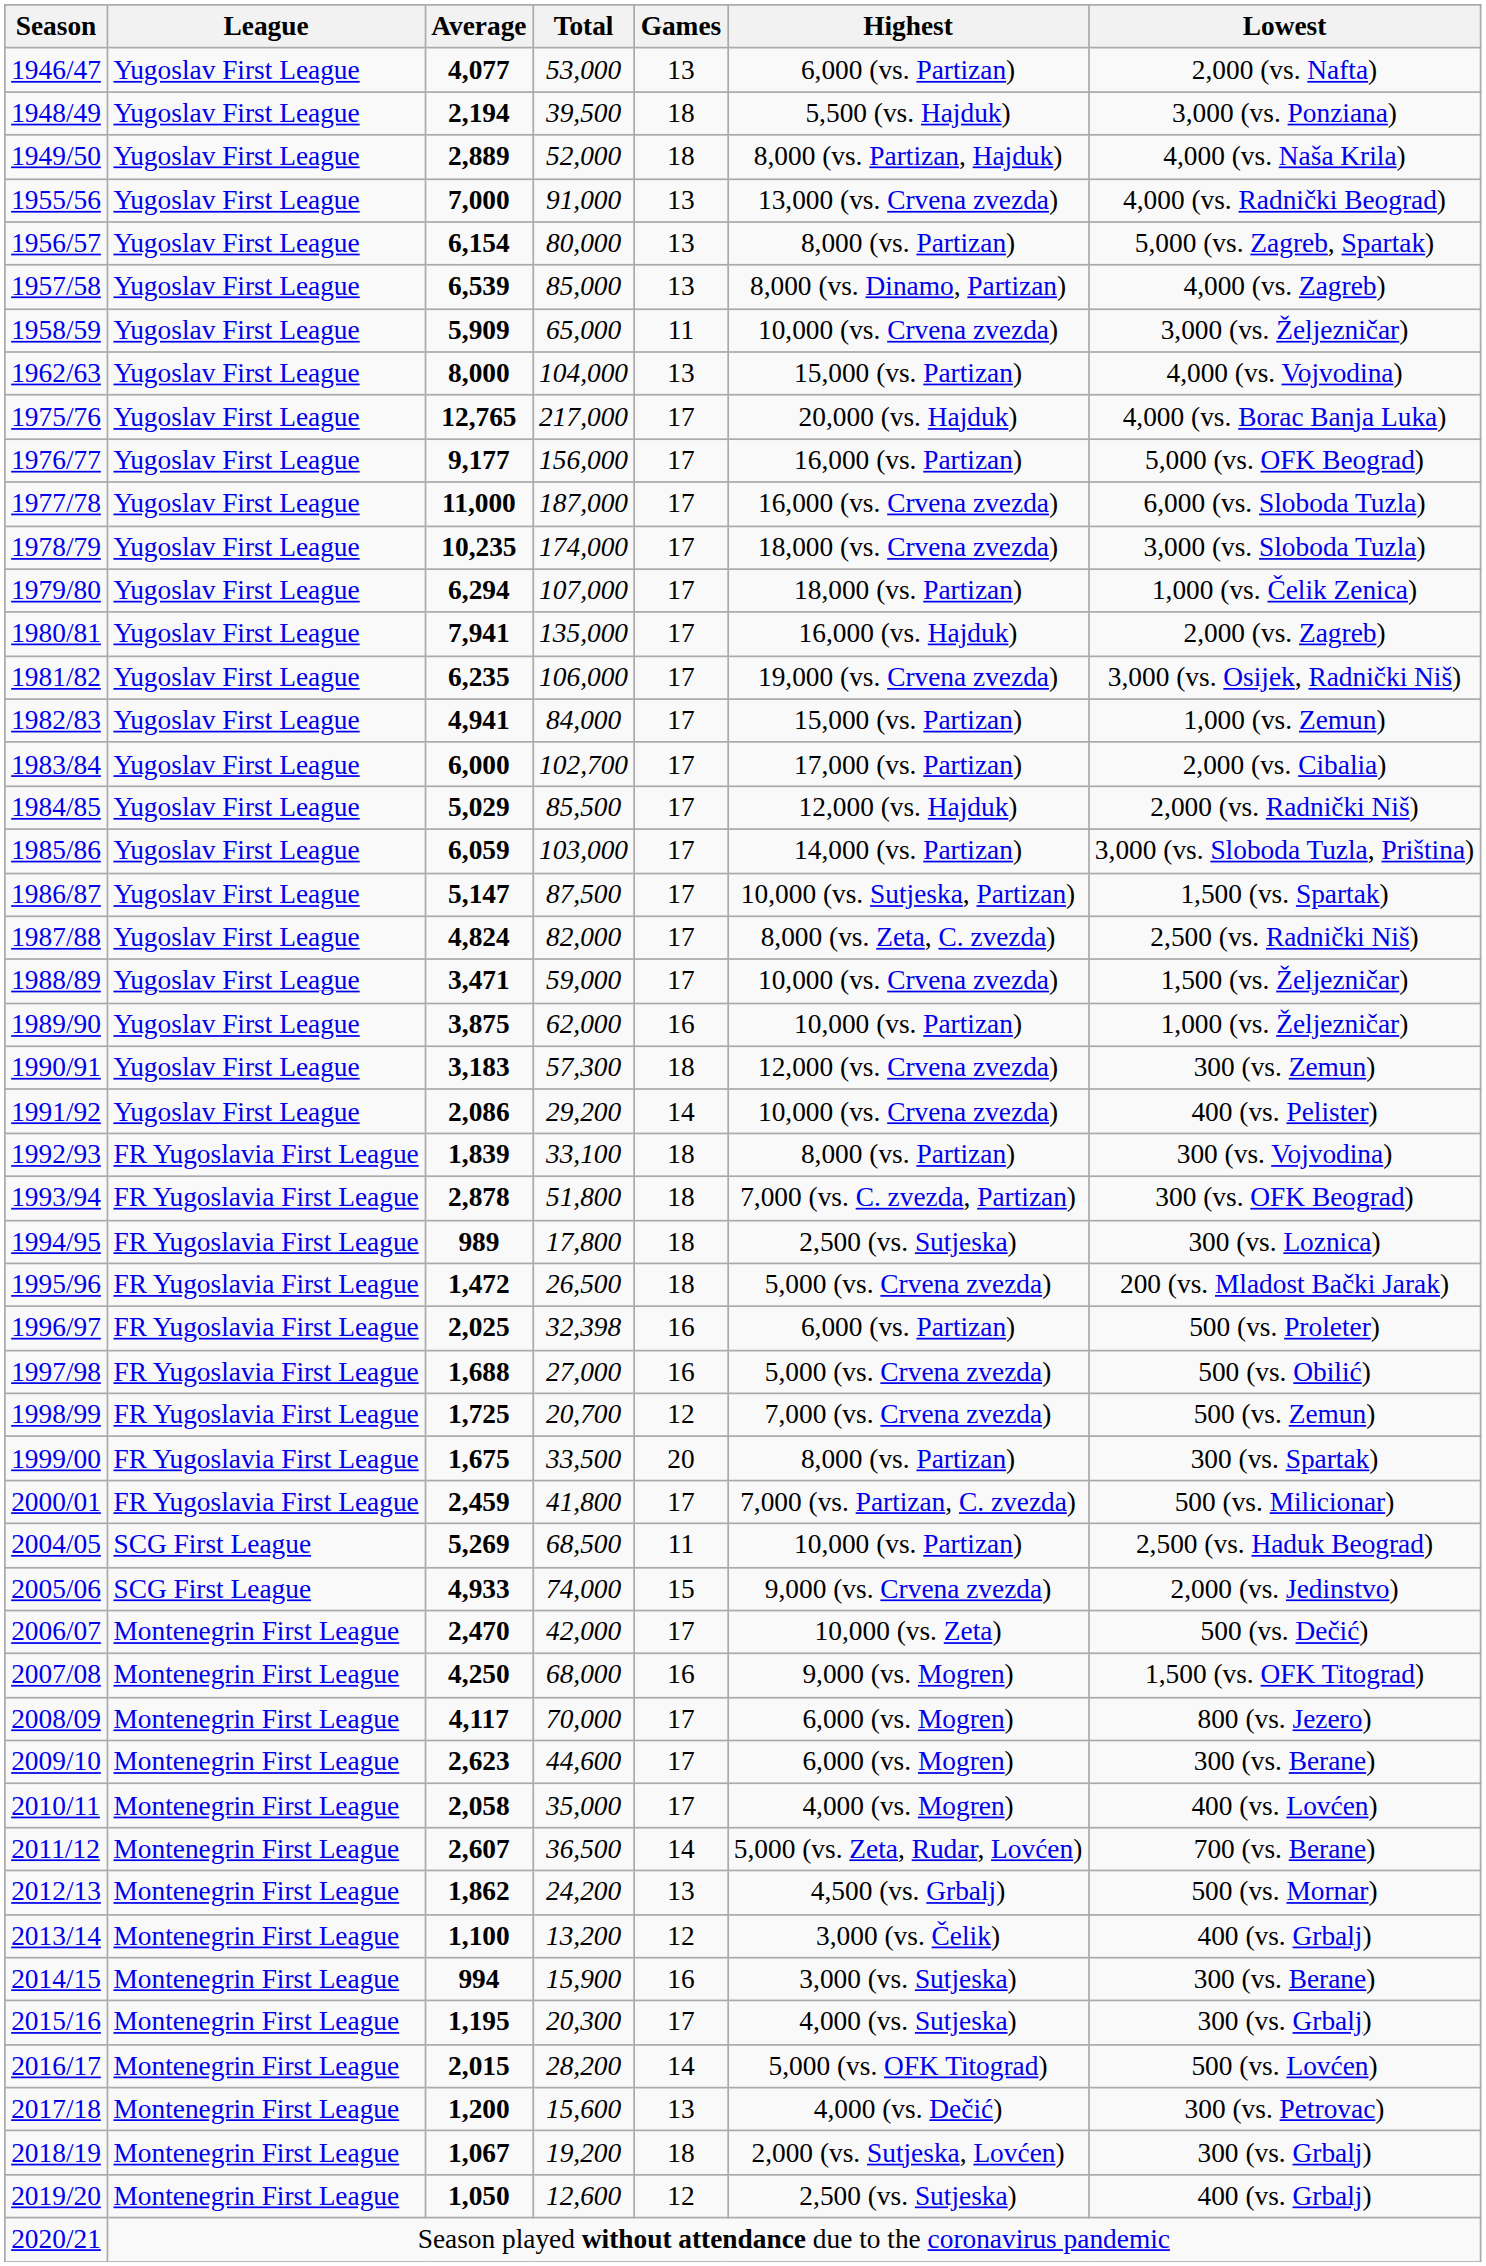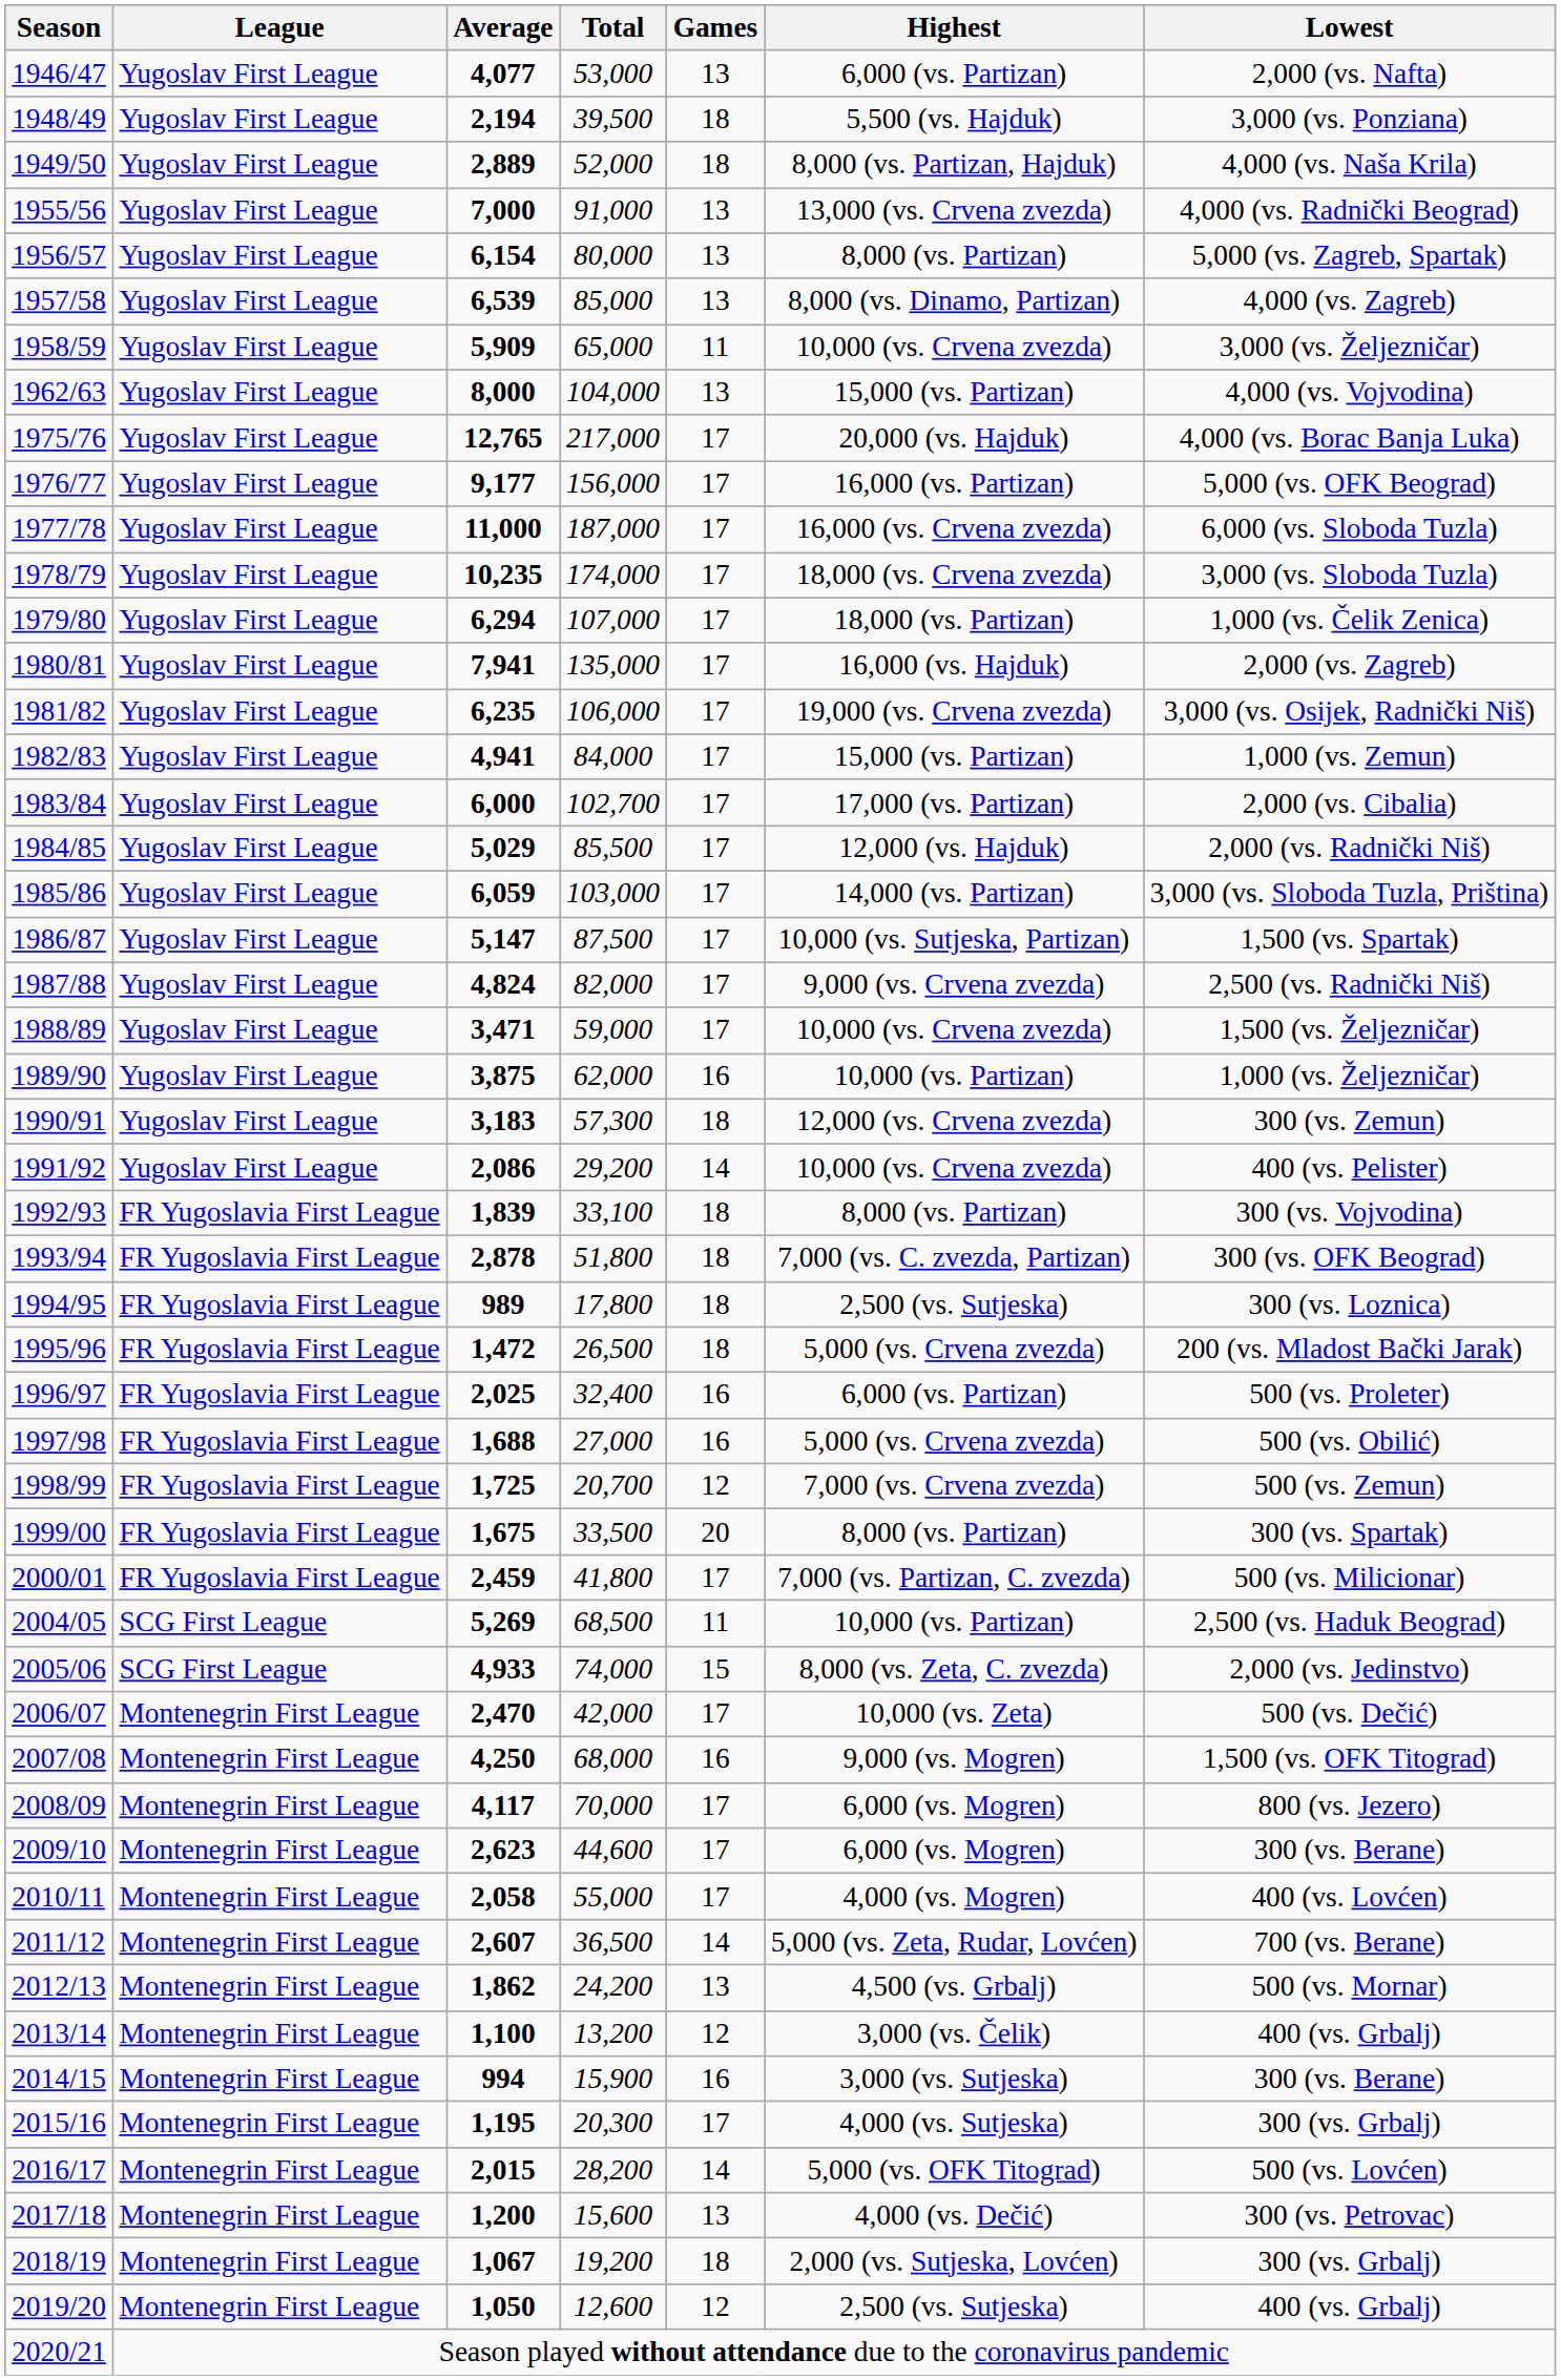1987/88 | Highest: 8,000 (vs. Zeta, C. zvezda) -> 9,000 (vs. Crvena zvezda)
1996/97 | Total: 32,398 -> 32,400
2005/06 | Highest: 9,000 (vs. Crvena zvezda) -> 8,000 (vs. Zeta, C. zvezda)
2010/11 | Total: 35,000 -> 55,000
